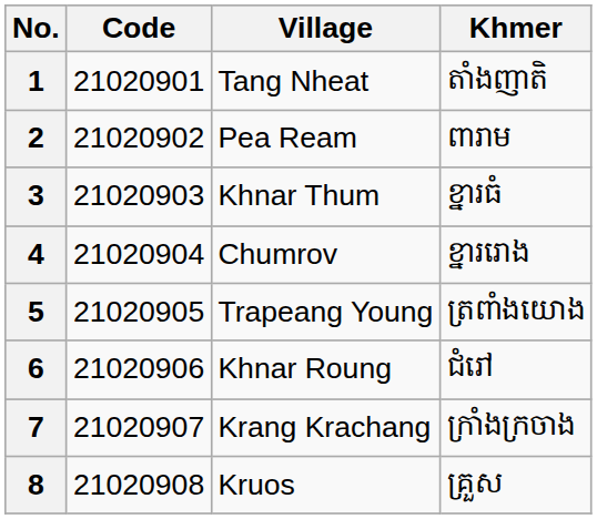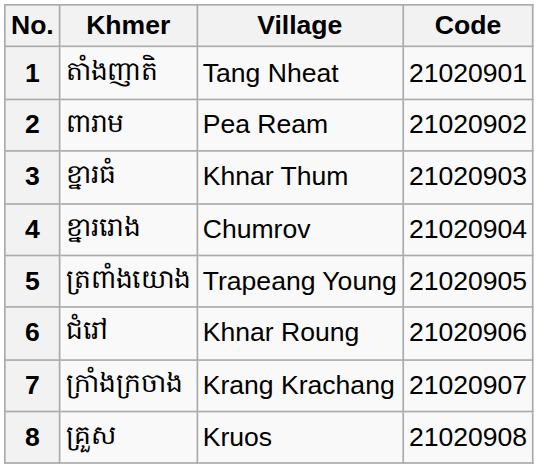columns swapped: Code <-> Khmer
